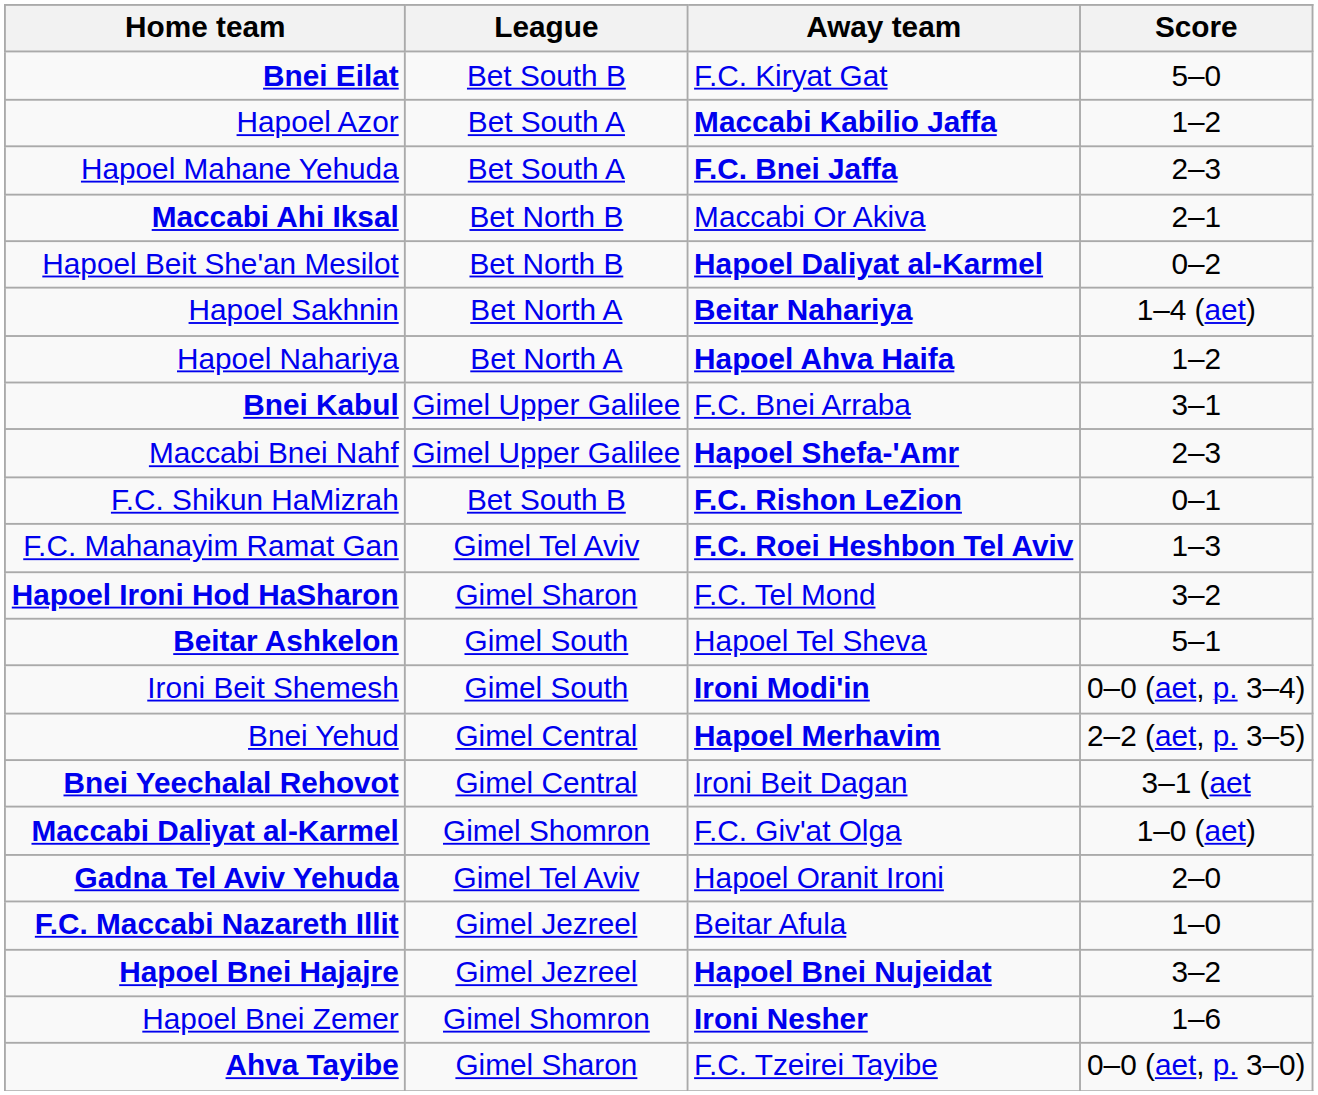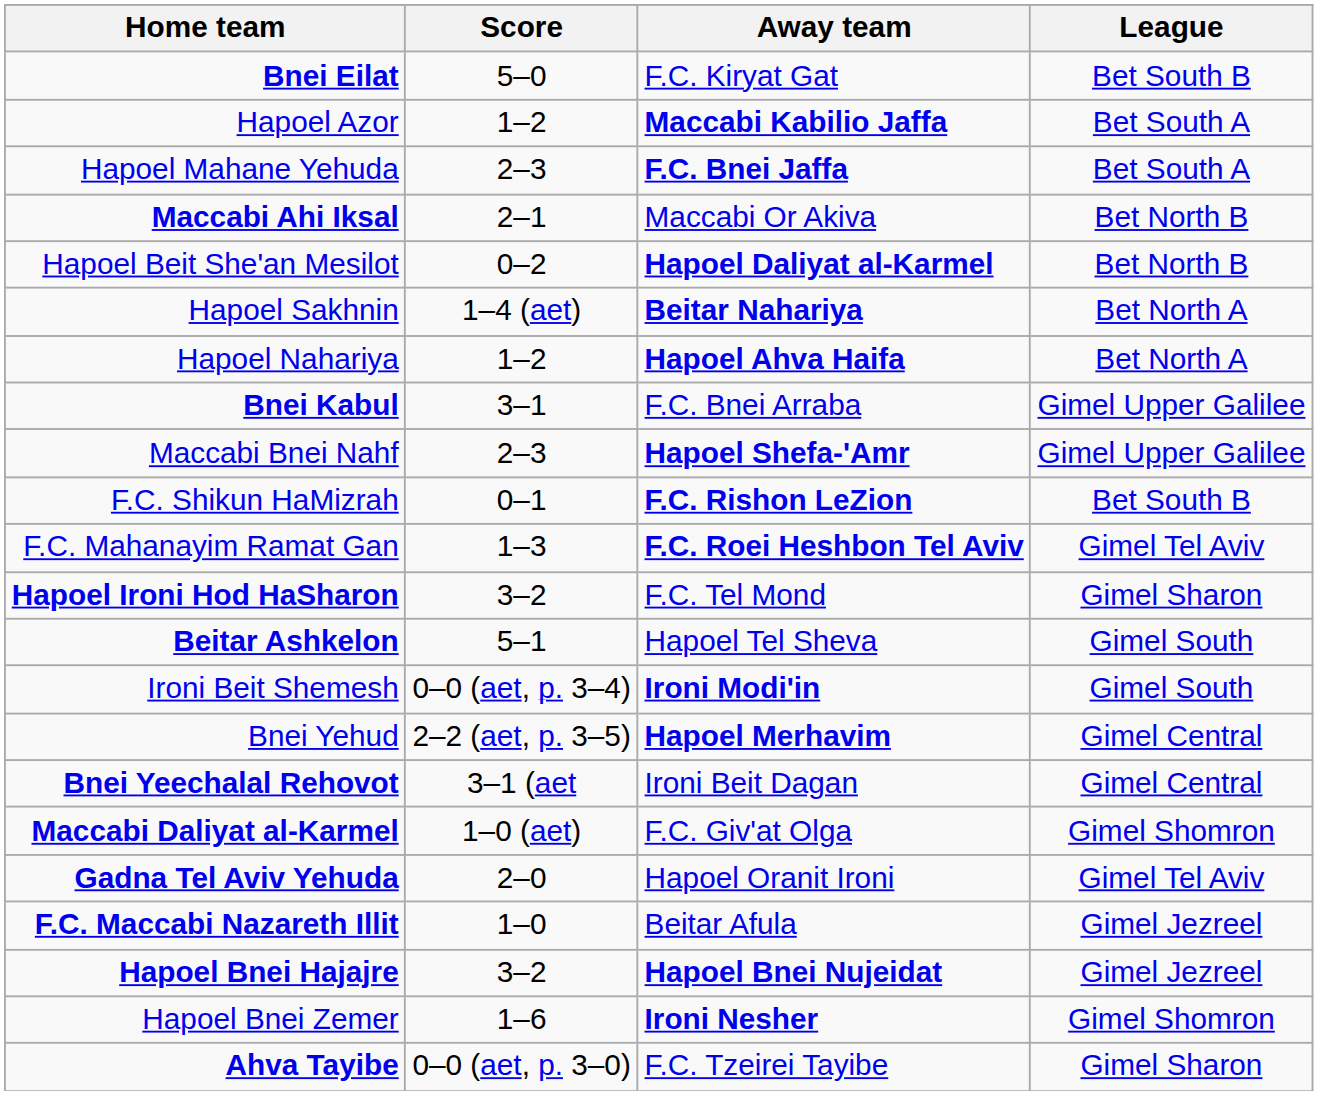columns swapped: Score <-> League
